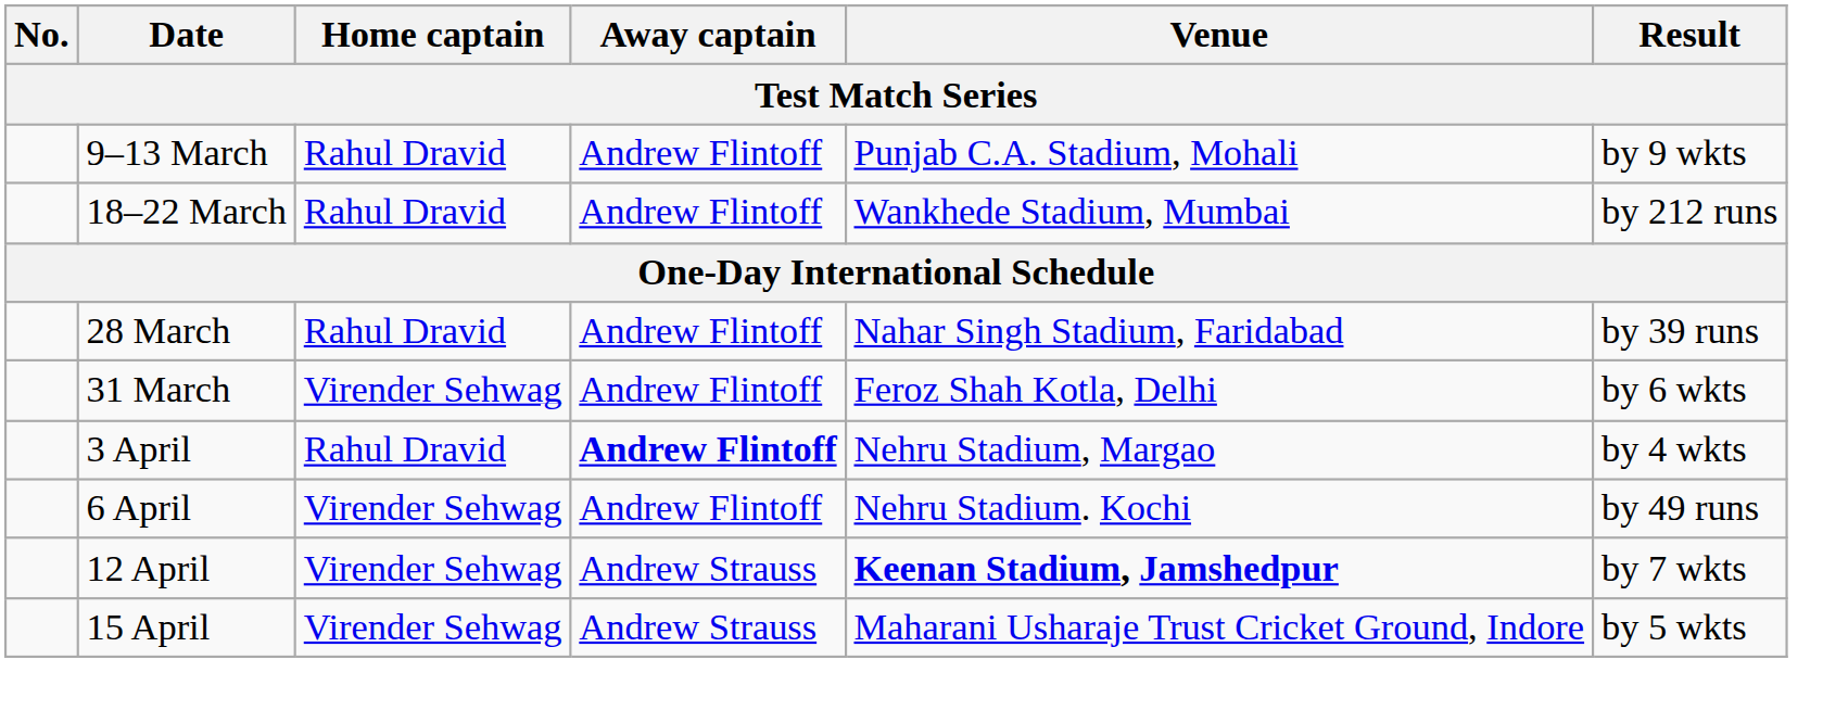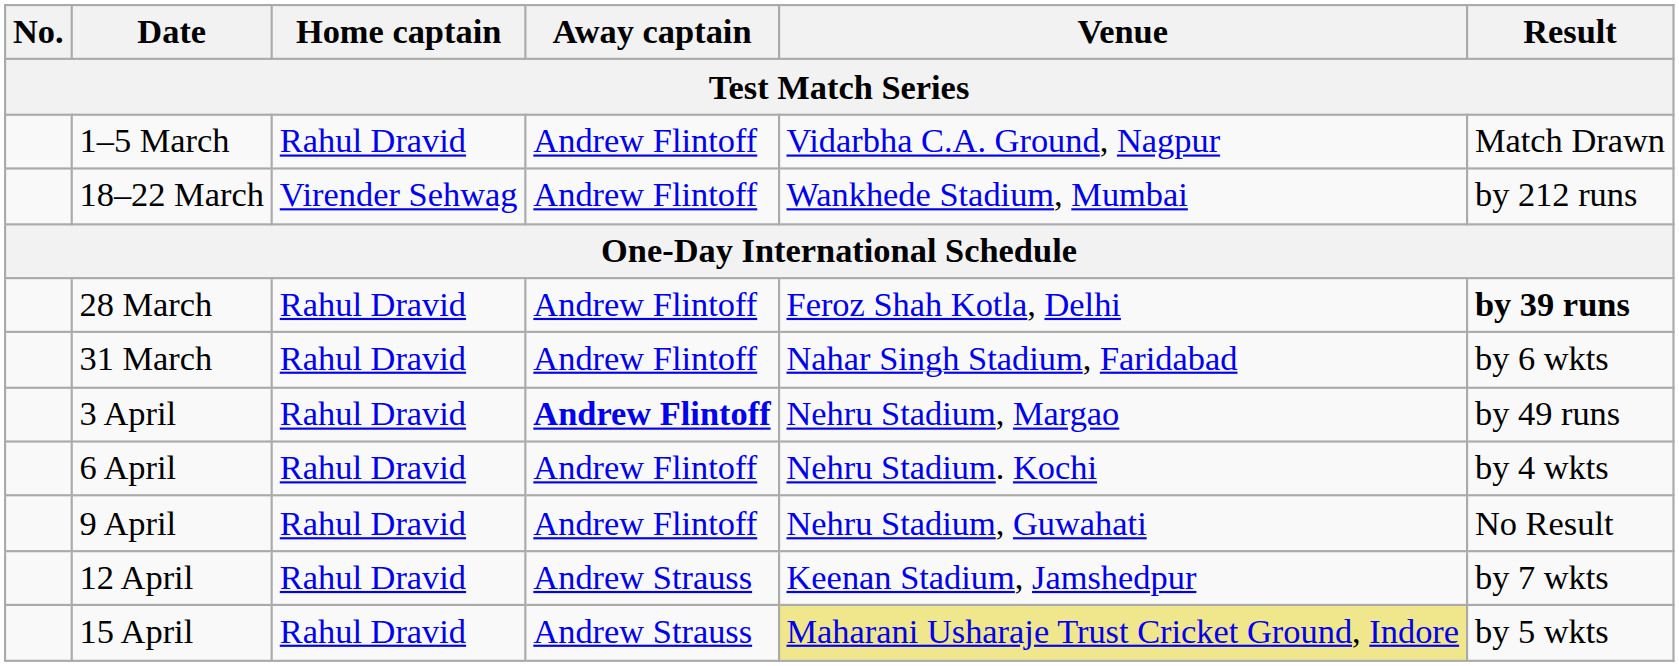+ row: 1–5 March | Rahul Dravid | Andrew Flintoff | Vidarbha C.A. Ground, Nagpur | Match Drawn
- row: 9–13 March | Rahul Dravid | Andrew Flintoff | Punjab C.A. Stadium, Mohali | by 9 wkts
18–22 March | Home captain: Rahul Dravid -> Virender Sehwag
28 March | Venue: Nahar Singh Stadium, Faridabad -> Feroz Shah Kotla, Delhi
28 March | Result: normal -> bold
31 March | Home captain: Virender Sehwag -> Rahul Dravid
31 March | Venue: Feroz Shah Kotla, Delhi -> Nahar Singh Stadium, Faridabad
3 April | Result: by 4 wkts -> by 49 runs
6 April | Home captain: Virender Sehwag -> Rahul Dravid
6 April | Result: by 49 runs -> by 4 wkts
+ row: 9 April | Rahul Dravid | Andrew Flintoff | Nehru Stadium, Guwahati | No Result
12 April | Home captain: Virender Sehwag -> Rahul Dravid
12 April | Venue: bold -> normal
15 April | Home captain: Virender Sehwag -> Rahul Dravid
15 April | Venue: no background -> khaki background
